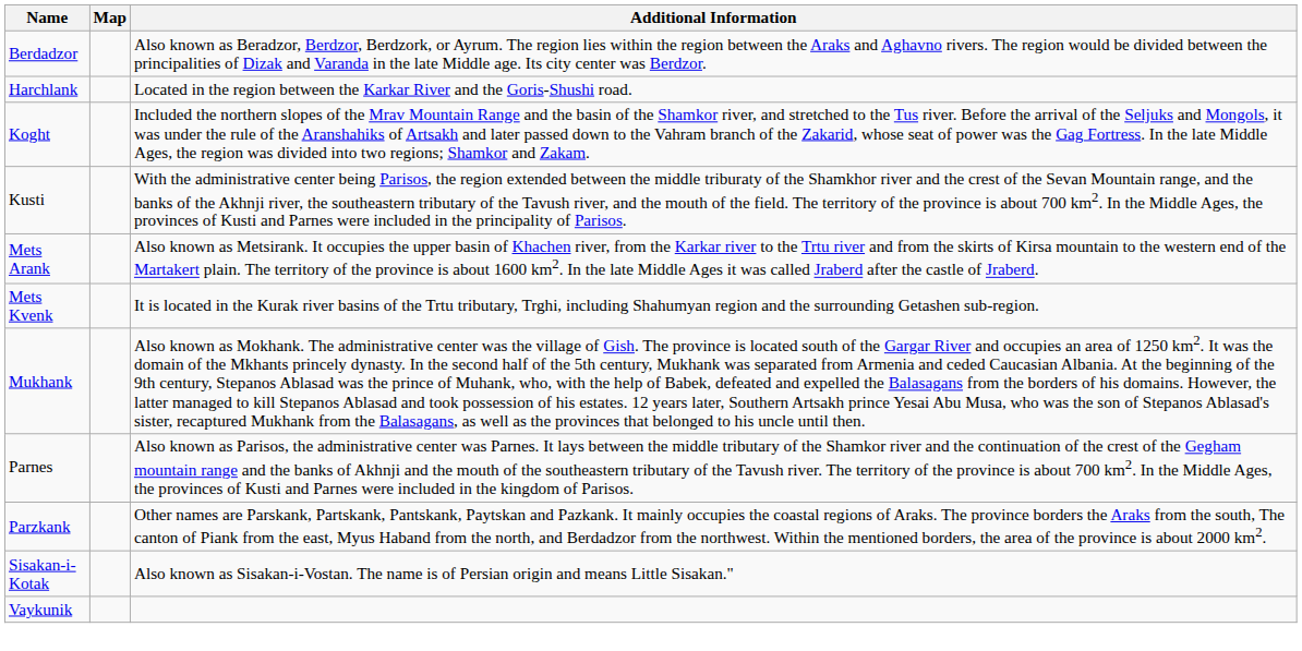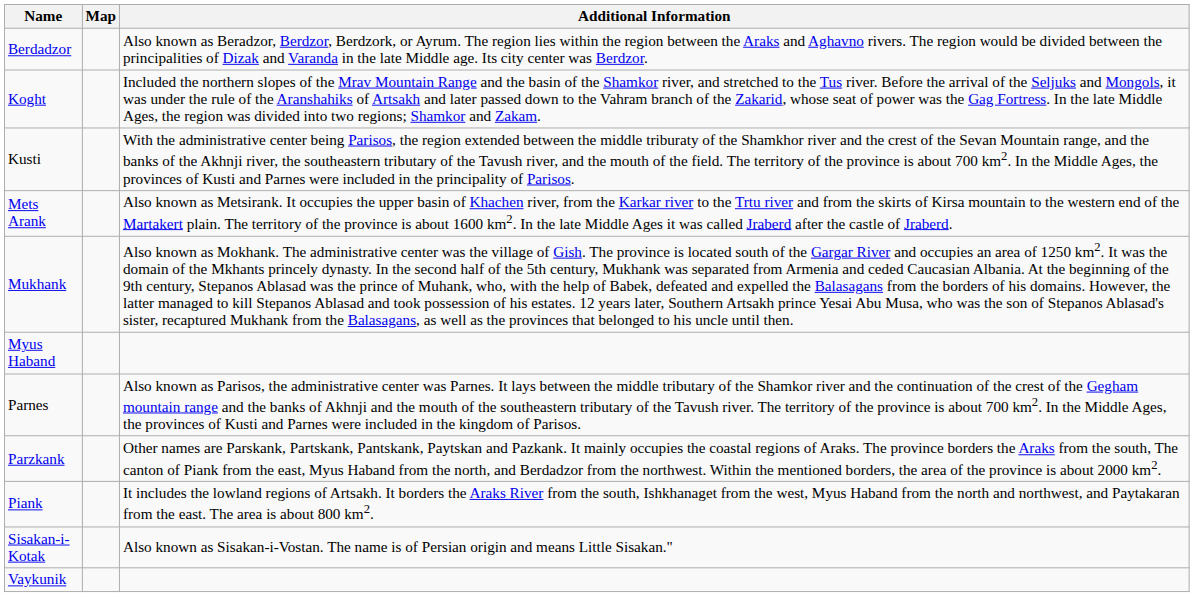- row: Harchlank | Located in the region between the Karkar River and the Goris-Shushi road.
- row: Mets Kvenk | It is located in the Kurak river basins of the Trtu tributary, Trghi, including Shahumyan region and the surrounding Getashen sub-region.
+ row: Myus Haband
+ row: Piank | It includes the lowland regions of Artsakh. It borders the Araks River from the south, Ishkhanaget from the west, Myus Haband from the north and northwest, and Paytakaran from the east. The area is about 800 km2.
